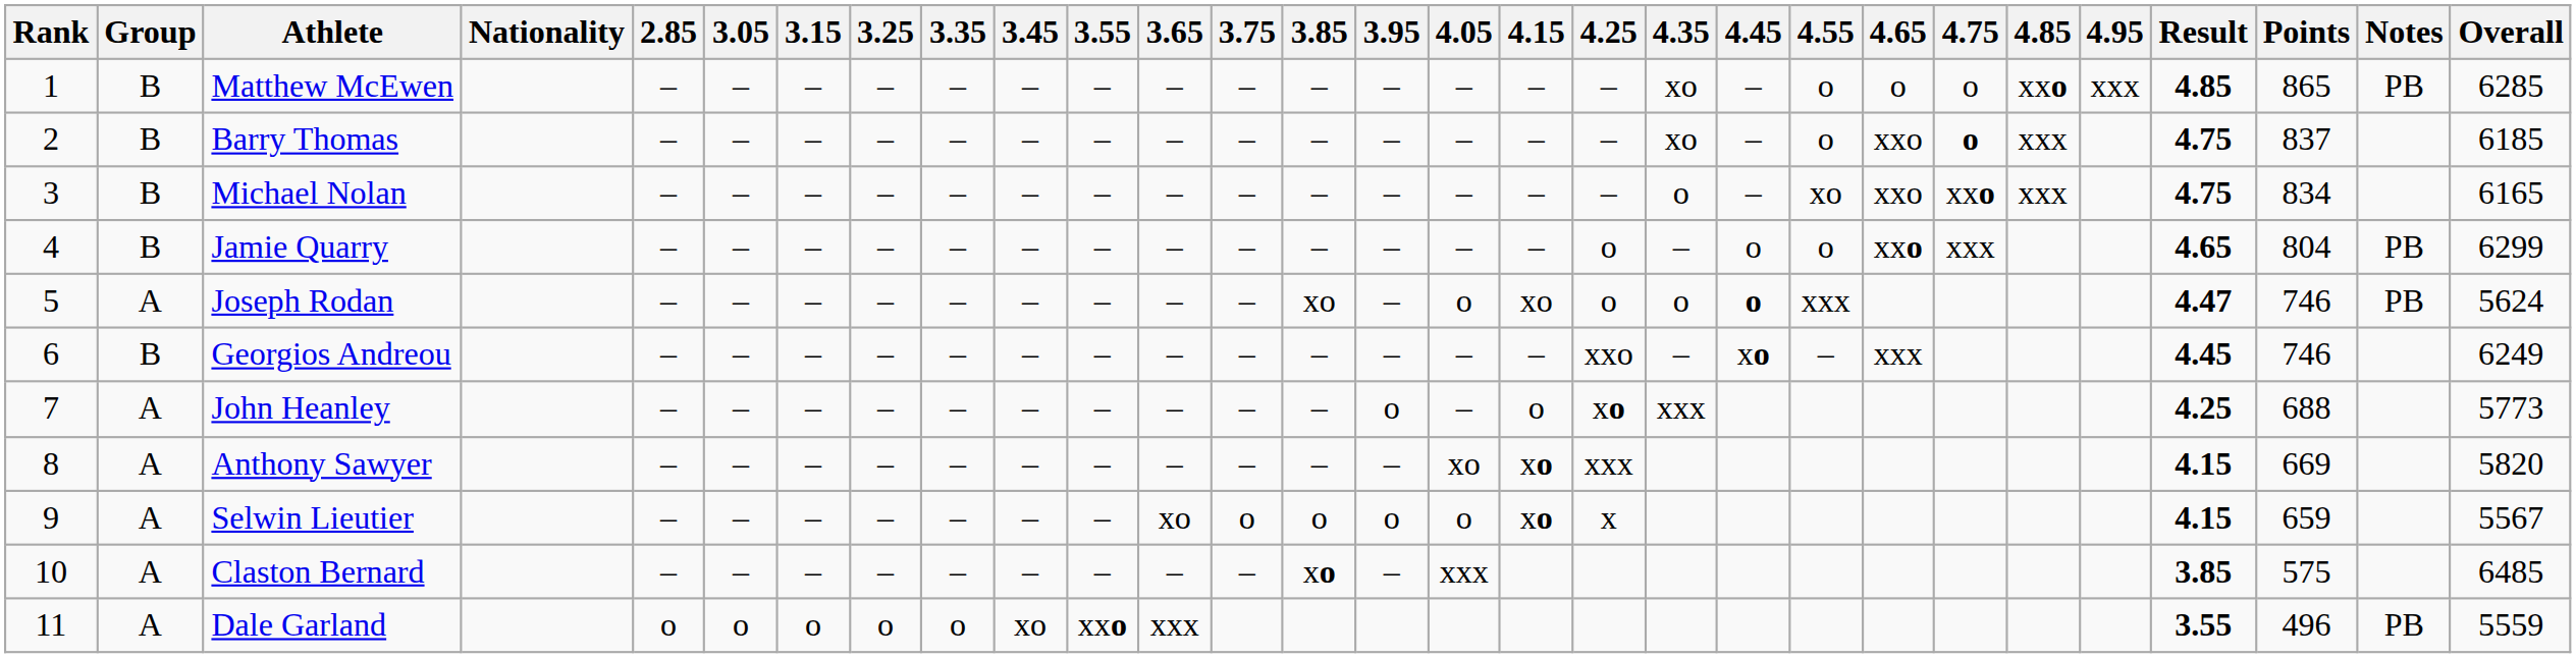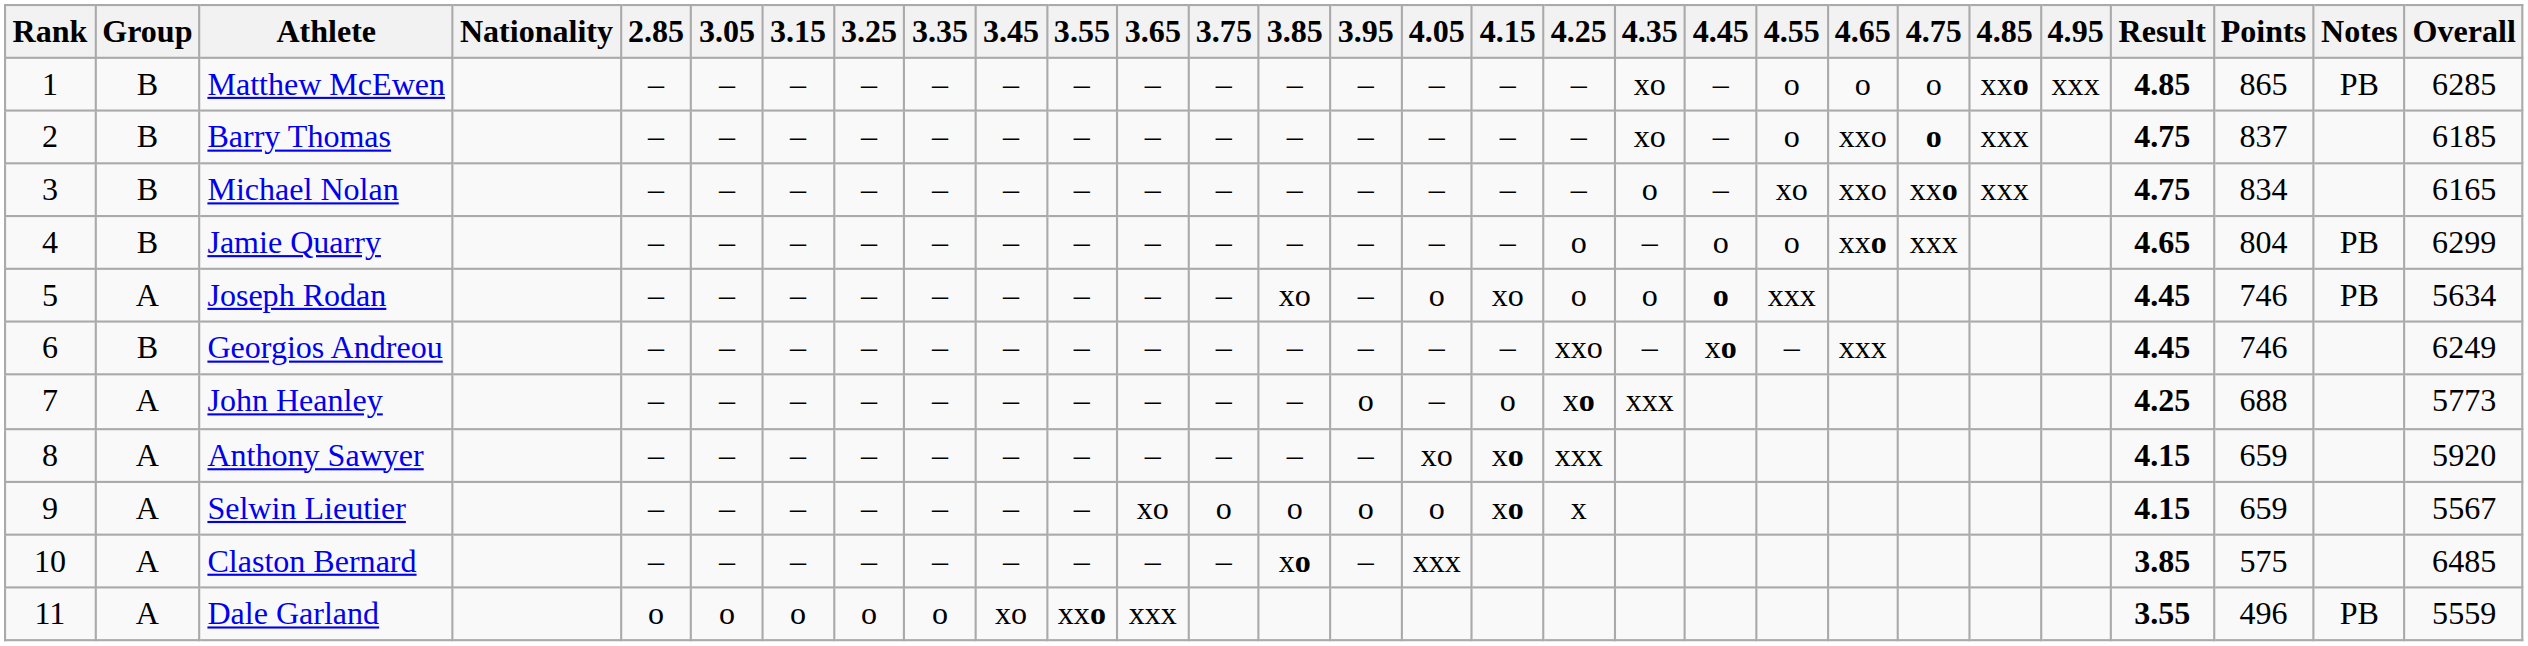Joseph Rodan | Result: 4.47 -> 4.45
Joseph Rodan | Overall: 5624 -> 5634
Anthony Sawyer | Points: 669 -> 659
Anthony Sawyer | Overall: 5820 -> 5920
